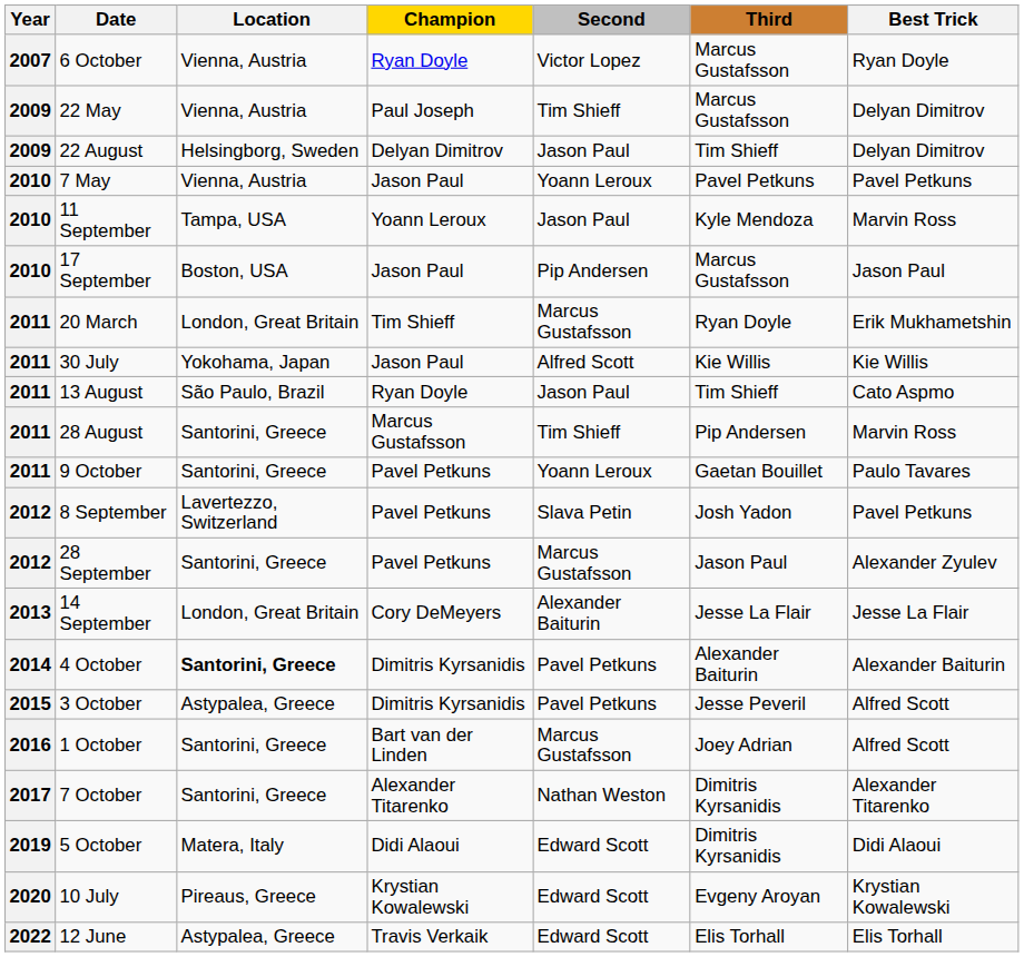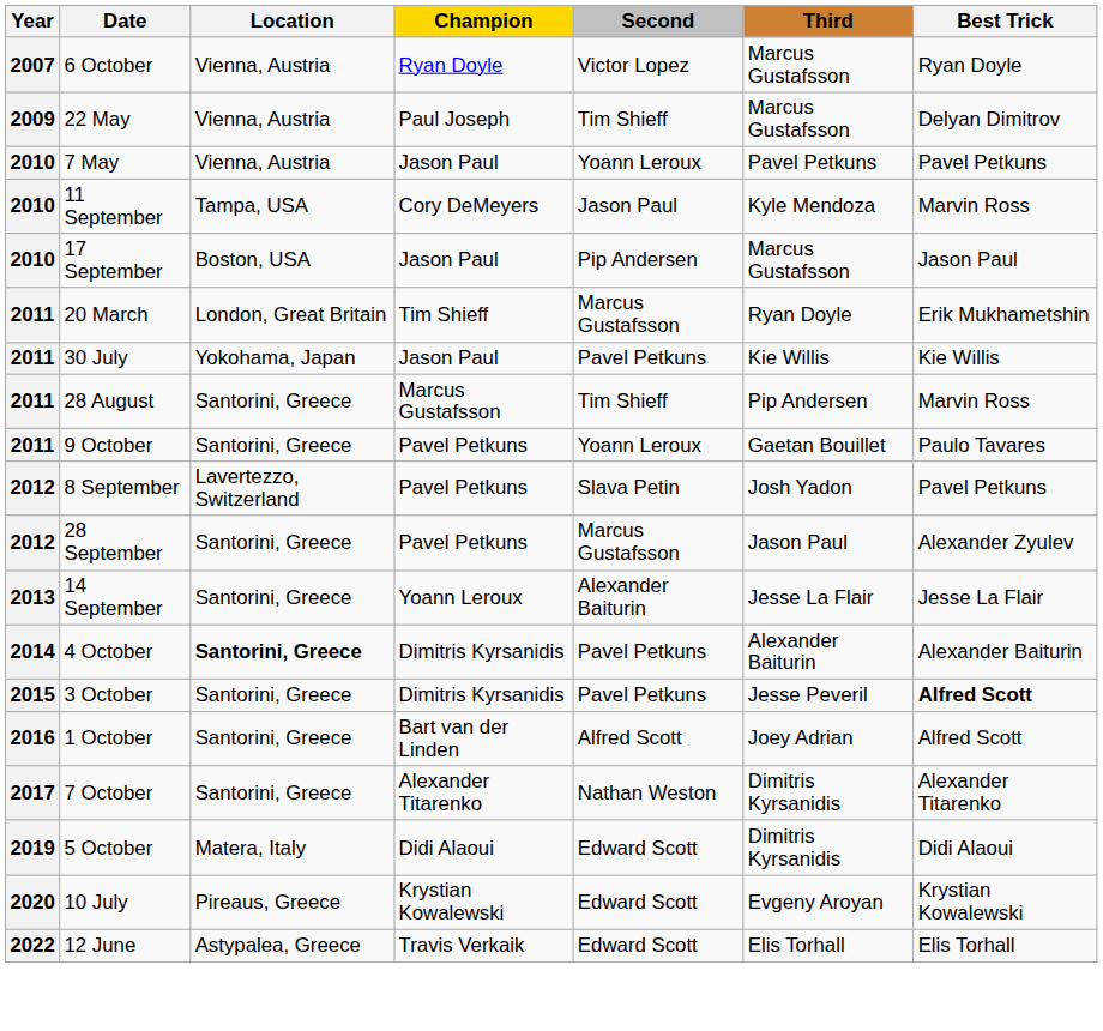- row: 2009 | 22 August | Helsingborg, Sweden | Delyan Dimitrov | Jason Paul | Tim Shieff | Delyan Dimitrov
11 September | Champion: Yoann Leroux -> Cory DeMeyers
30 July | Second: Alfred Scott -> Pavel Petkuns
- row: 2011 | 13 August | São Paulo, Brazil | Ryan Doyle | Jason Paul | Tim Shieff | Cato Aspmo
14 September | Location: London, Great Britain -> Santorini, Greece
14 September | Champion: Cory DeMeyers -> Yoann Leroux
3 October | Location: Astypalea, Greece -> Santorini, Greece
3 October | Best Trick: normal -> bold
1 October | Second: Marcus Gustafsson -> Alfred Scott
